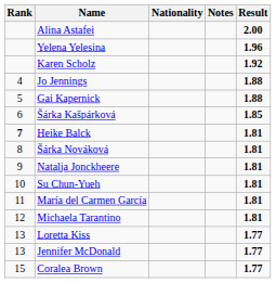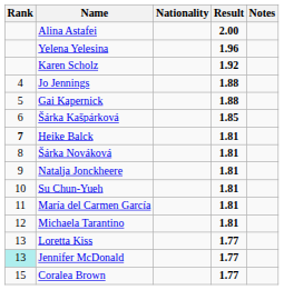columns swapped: Result <-> Notes
Jennifer McDonald | Rank: no background -> paleturquoise background
